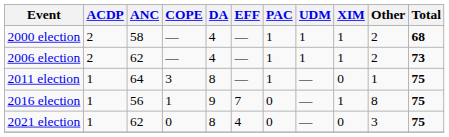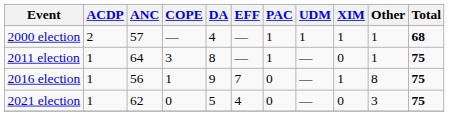2000 election | ANC: 58 -> 57
2000 election | Other: 2 -> 1
- row: 2006 election | 2 | 62 | — | 4 | — | 1 | 1 | 1 | 2 | 73
2021 election | DA: 8 -> 5
